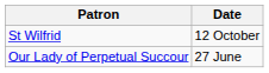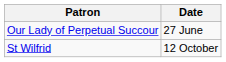rows swapped: Our Lady of Perpetual Succour <-> St Wilfrid
